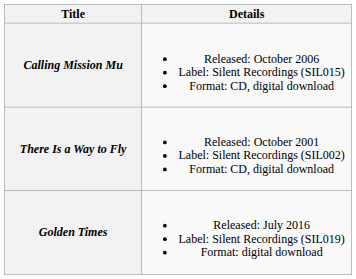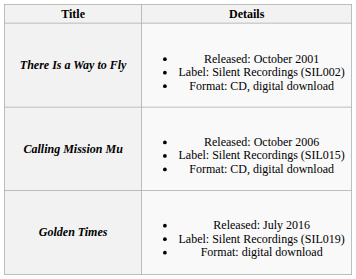rows swapped: There Is a Way to Fly <-> Calling Mission Mu
